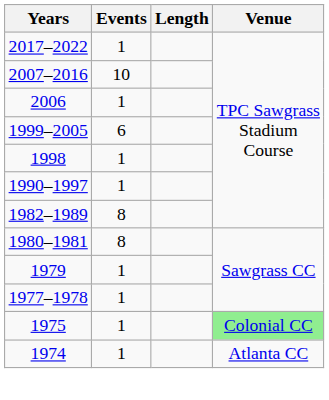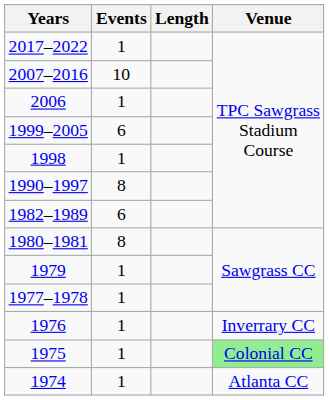1990–1997 | Events: 1 -> 8
1982–1989 | Events: 8 -> 6
+ row: 1976 | 1 | Inverrary CC
